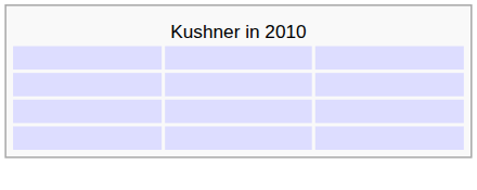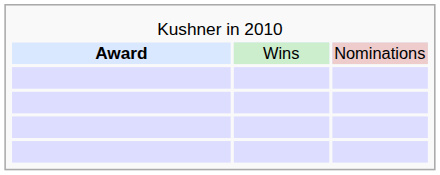+ row: Award | Wins | Nominations
